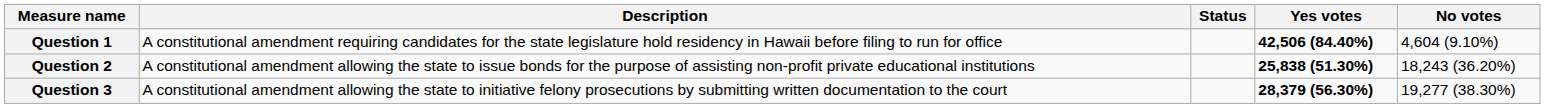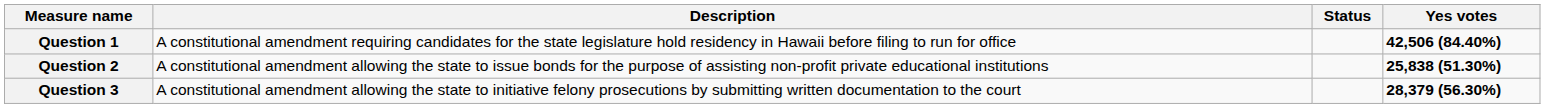- column: No votes | 4,604 (9.10%) | 18,243 (36.20%) | 19,277 (38.30%)
